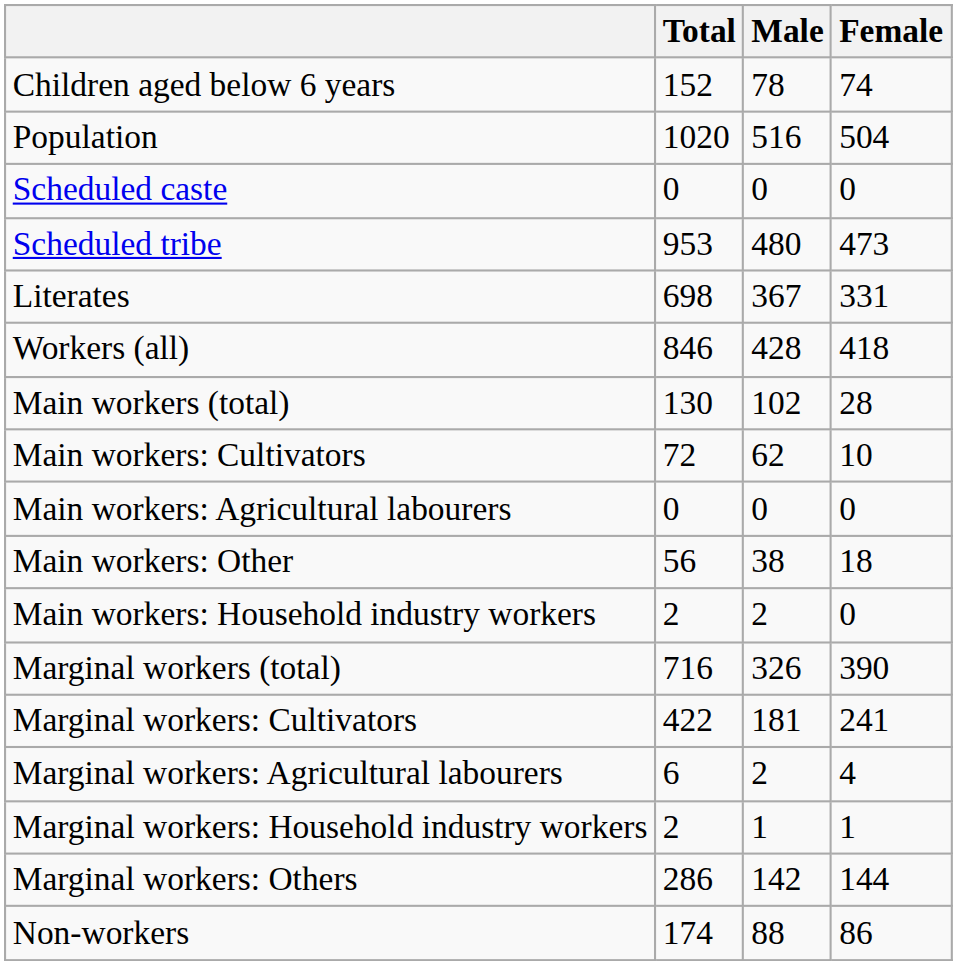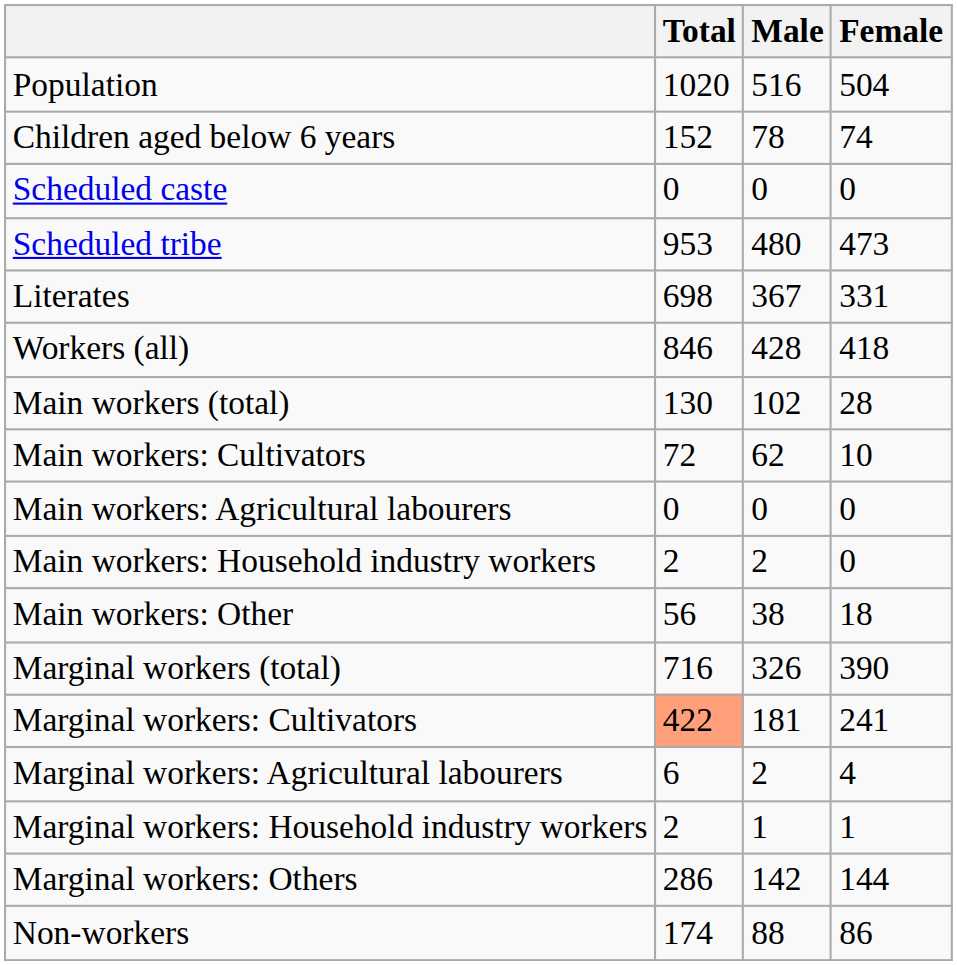rows swapped: Population <-> Children aged below 6 years
rows swapped: Main workers: Household industry workers <-> Main workers: Other
Marginal workers: Cultivators | Total: no background -> lightsalmon background
